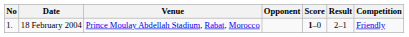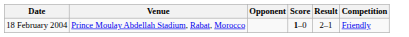- column: No | 1.
